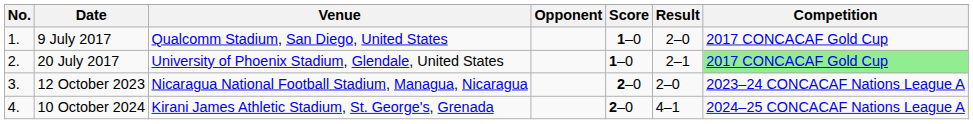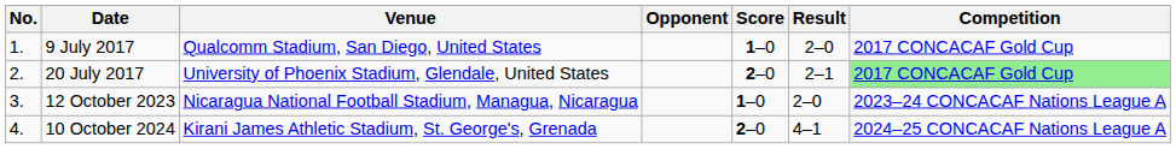20 July 2017 | Score: 1–0 -> 2–0
12 October 2023 | Score: 2–0 -> 1–0
